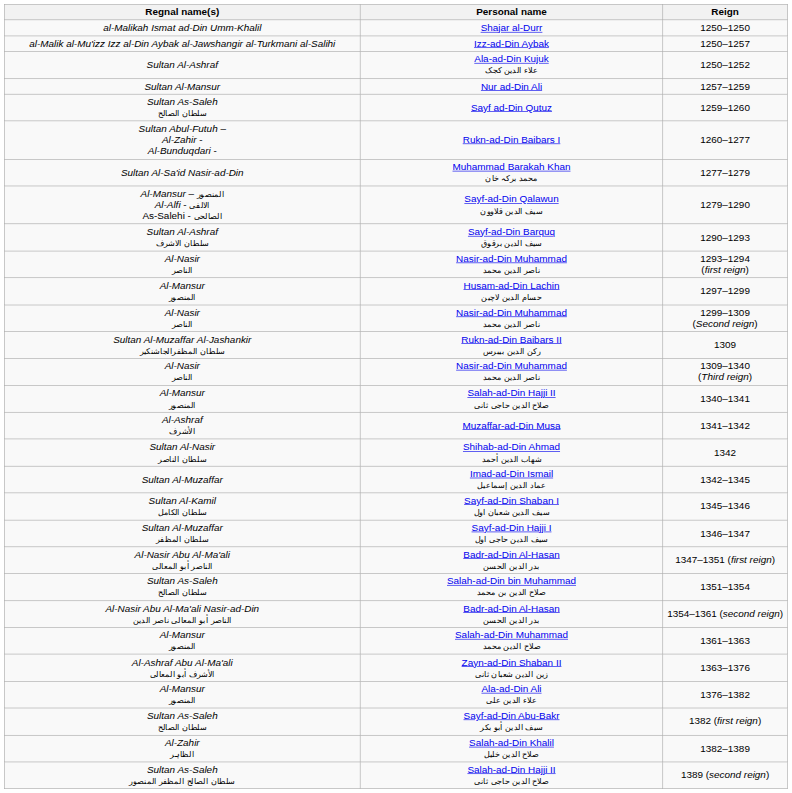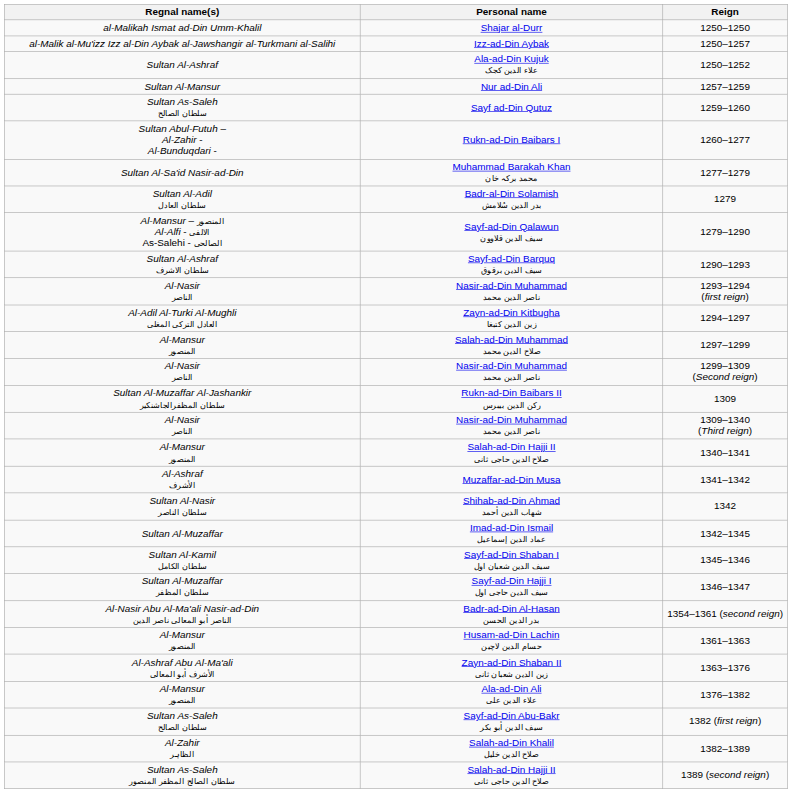+ row: Sultan Al-Adil سلطان العادل | Badr-al-Din Solamish بدر الدین سُلامش | 1279
+ row: Al-Adil Al-Turki Al-Mughli العادل الترکی المغلی | Zayn-ad-Din Kitbugha زین الدین کتبغا | 1294–1297
1297–1299 | Personal name: Husam-ad-Din Lachin حسام الدین لاچین -> Salah-ad-Din Muhammad صلاح الدین محمد
- row: Al-Nasir Abu Al-Ma'ali الناصر أبو المعالی | Badr-ad-Din Al-Hasan بدر الدین الحسن | 1347–1351 (first reign)
- row: Sultan As-Saleh سلطان الصالح | Salah-ad-Din bin Muhammad صلاح الدین بن محمد | 1351–1354
1361–1363 | Personal name: Salah-ad-Din Muhammad صلاح الدین محمد -> Husam-ad-Din Lachin حسام الدین لاچین
